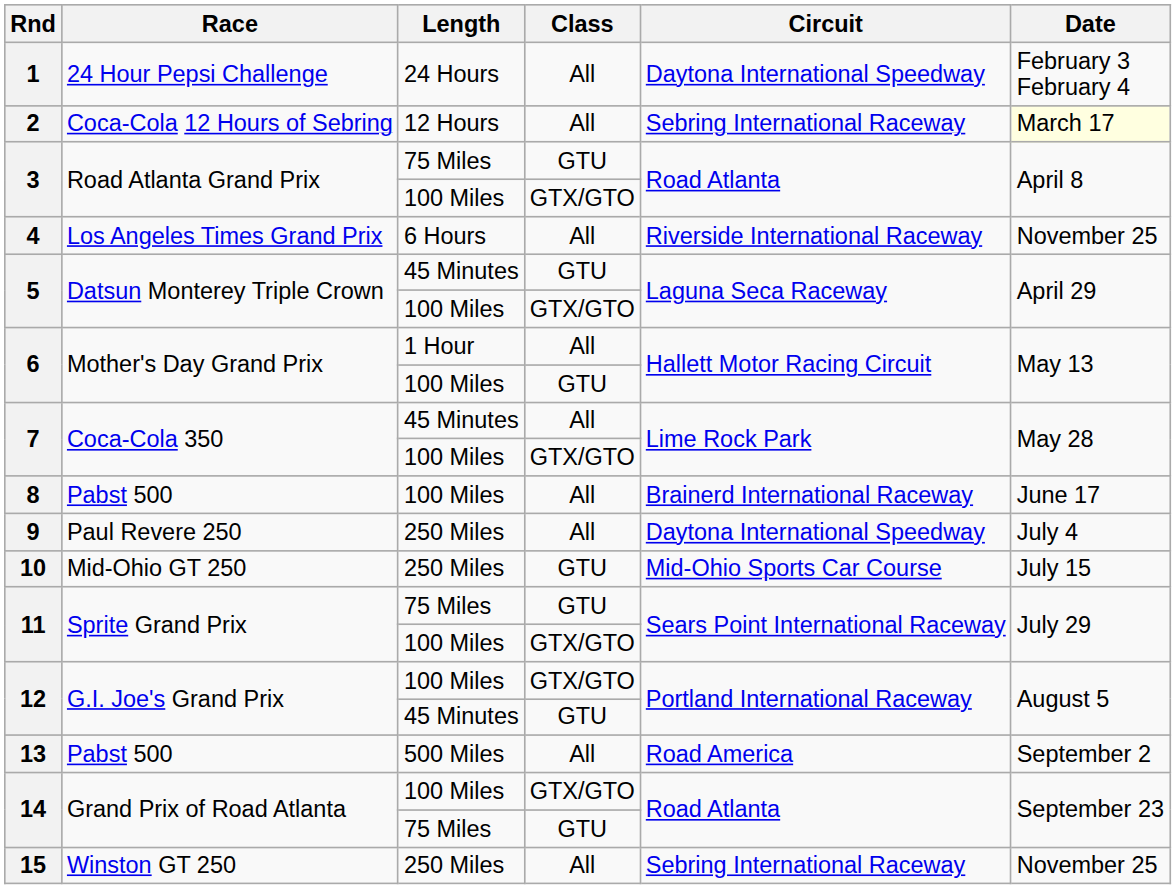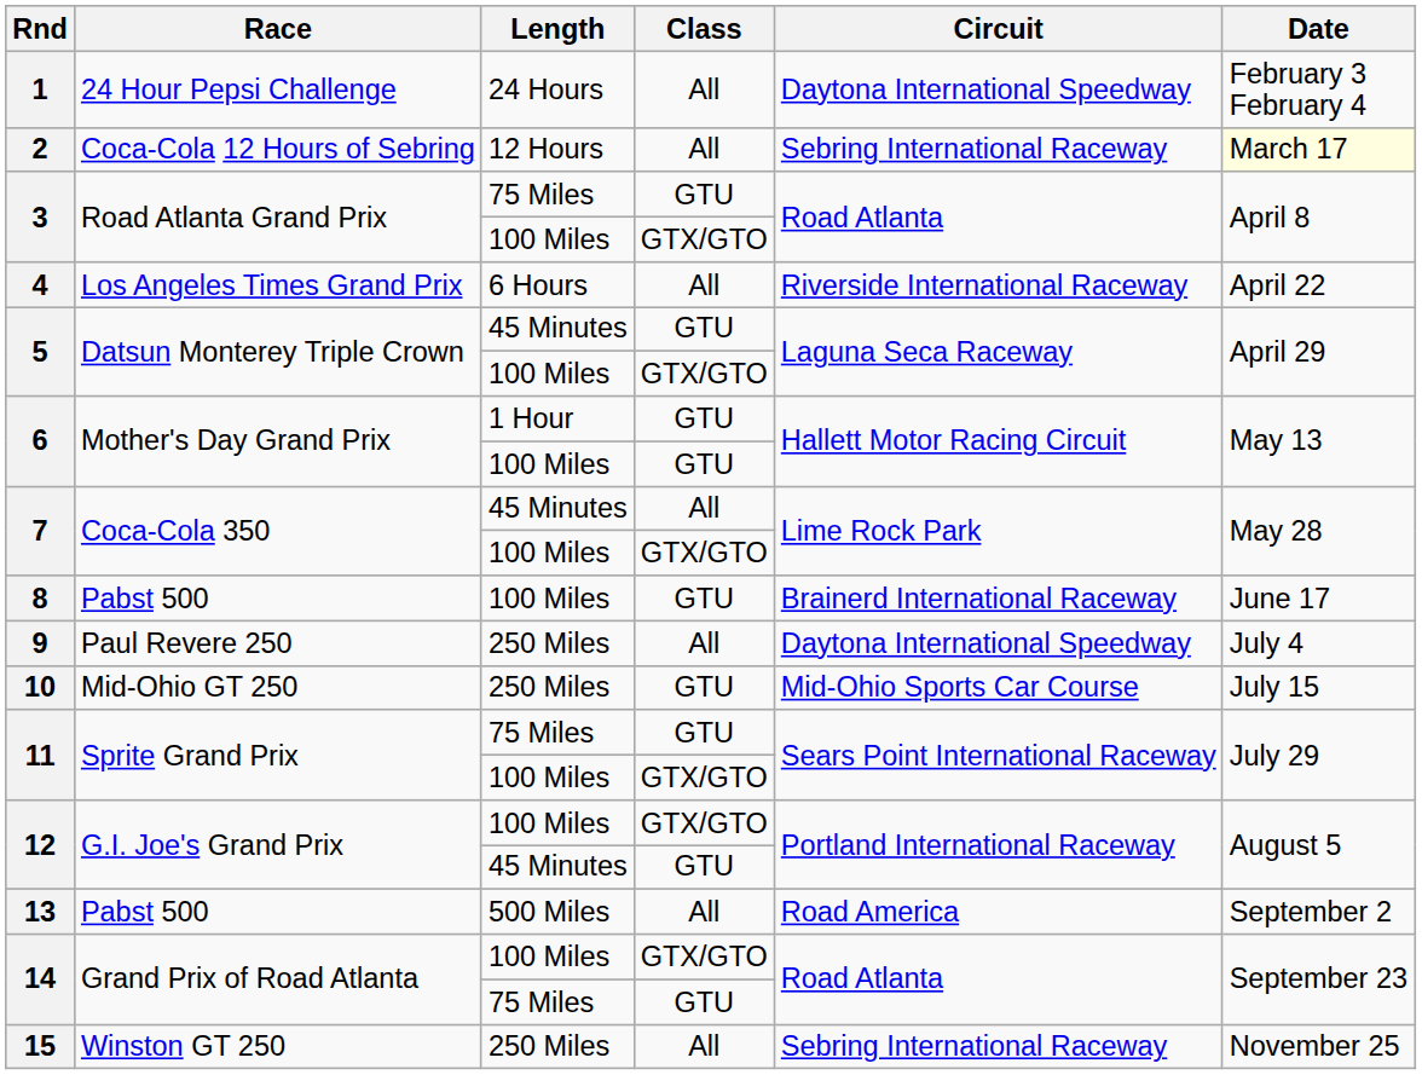4 | Date: November 25 -> April 22
6 / 1 Hour | Class: All -> GTU
8 | Class: All -> GTU
